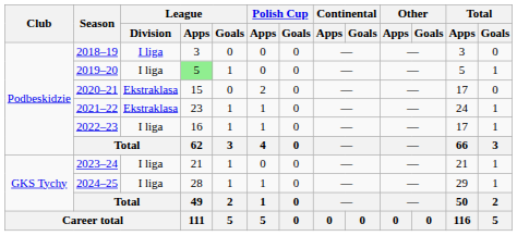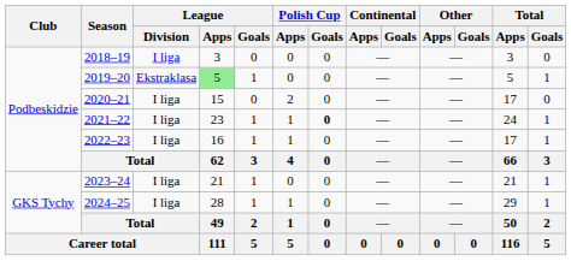2019–20 | League / Division: I liga -> Ekstraklasa
2020–21 | League / Division: Ekstraklasa -> I liga
2021–22 | League / Division: Ekstraklasa -> I liga
2021–22 | Polish Cup / Goals: normal -> bold
